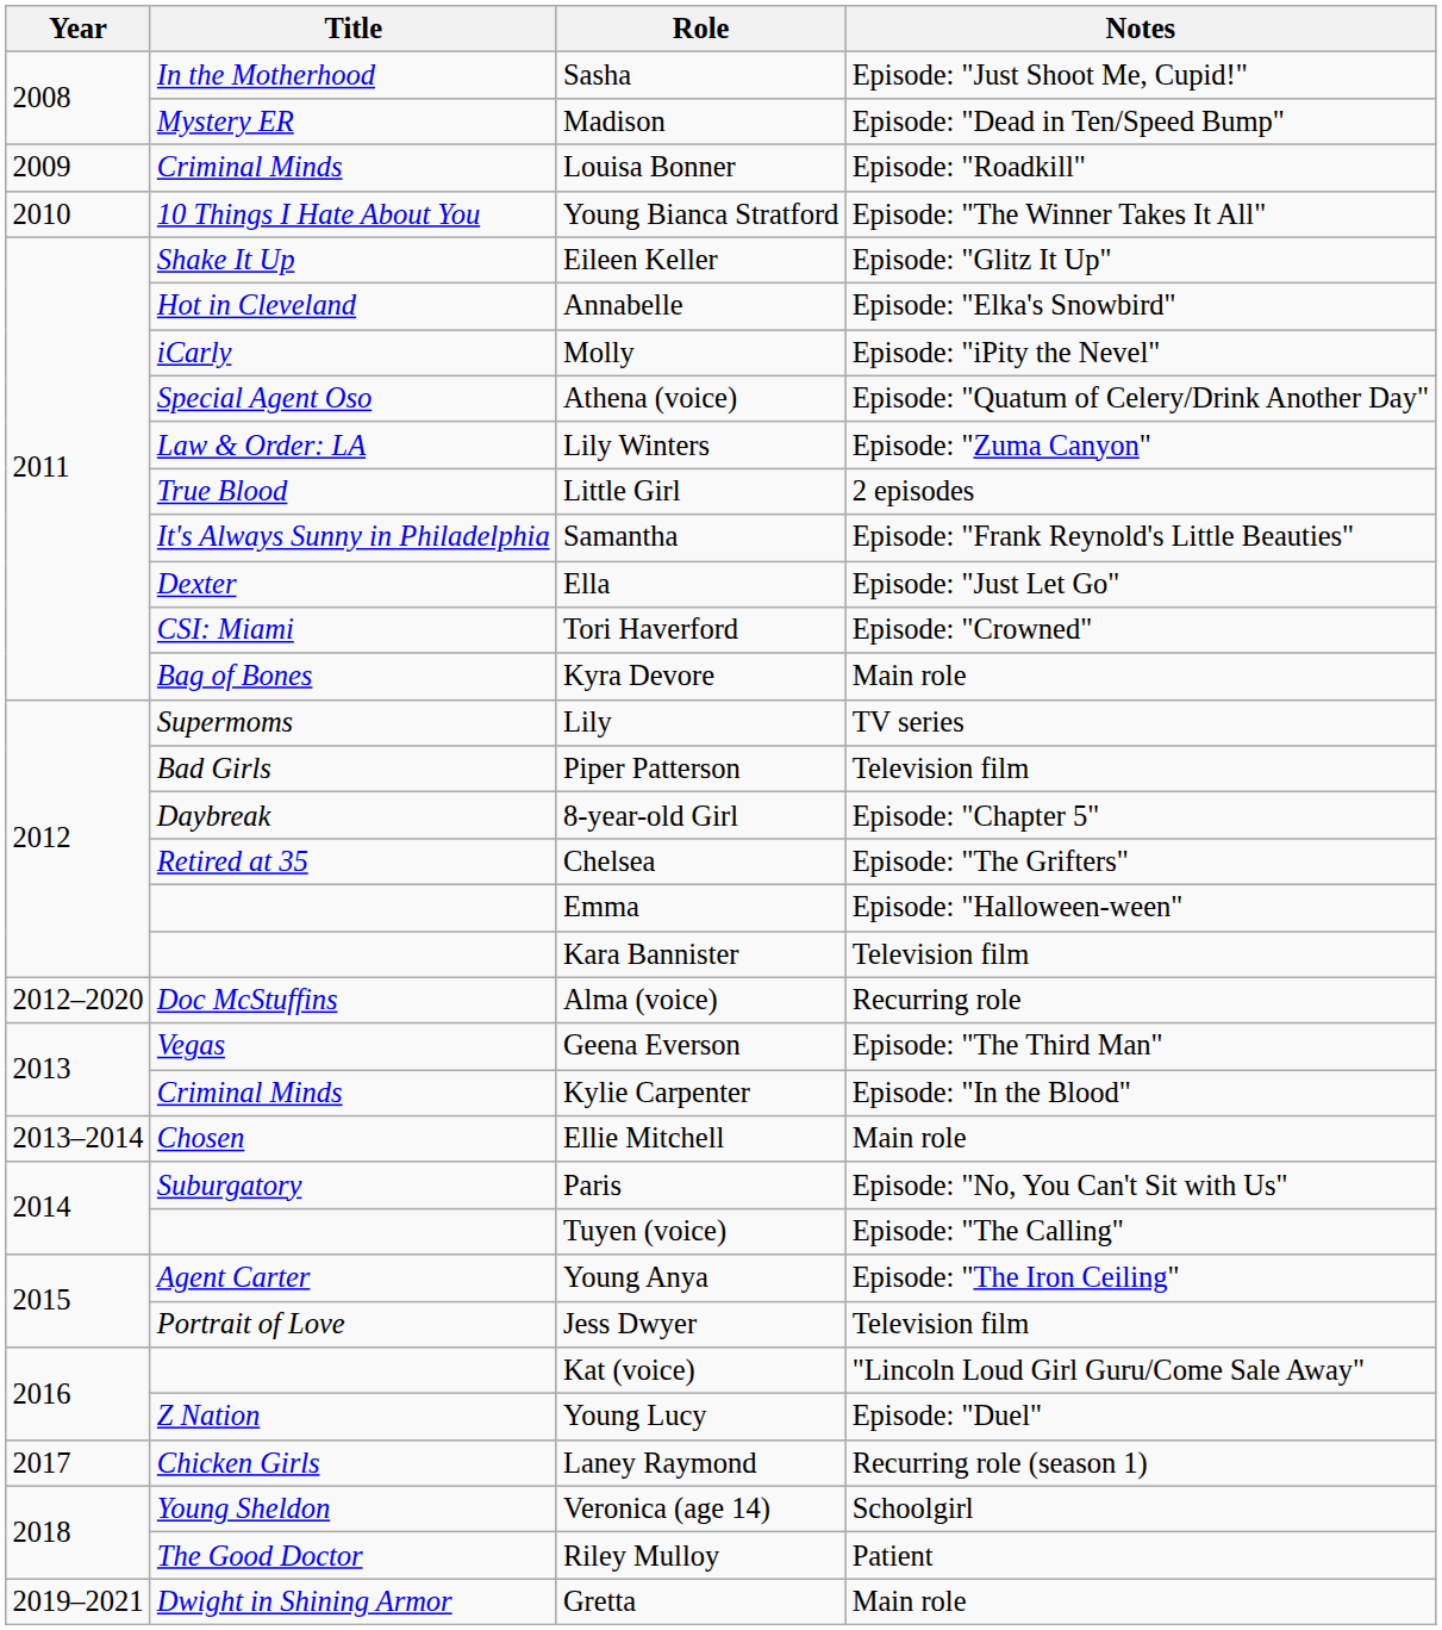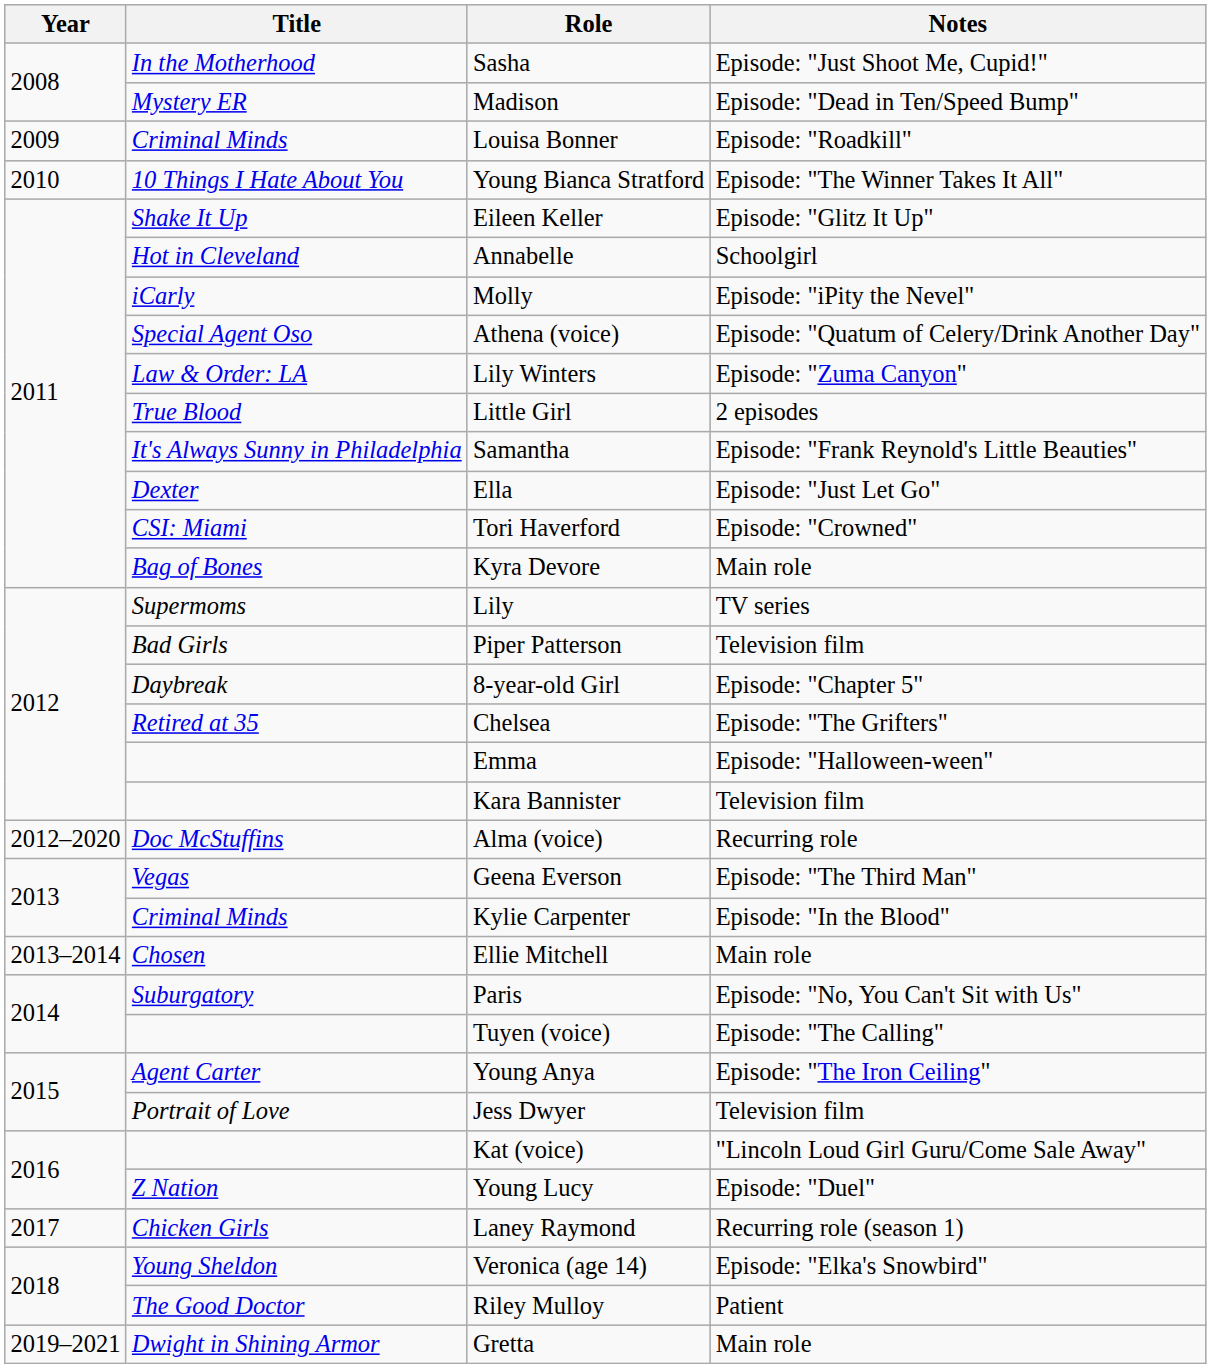Annabelle | Notes: Episode: "Elka's Snowbird" -> Schoolgirl
Veronica (age 14) | Notes: Schoolgirl -> Episode: "Elka's Snowbird"
